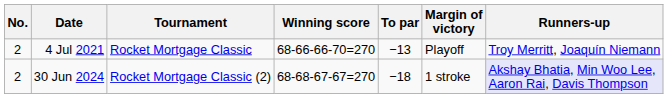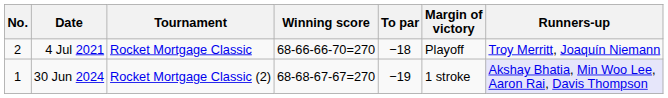4 Jul 2021 | To par: −13 -> −18
30 Jun 2024 | No.: 2 -> 1
30 Jun 2024 | To par: −18 -> −19
